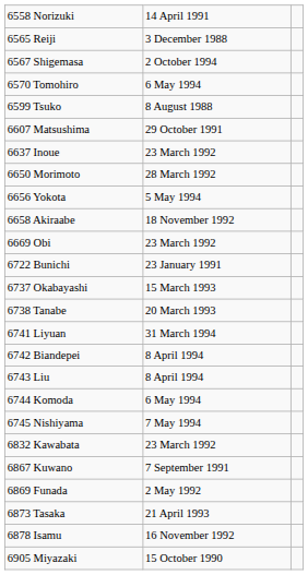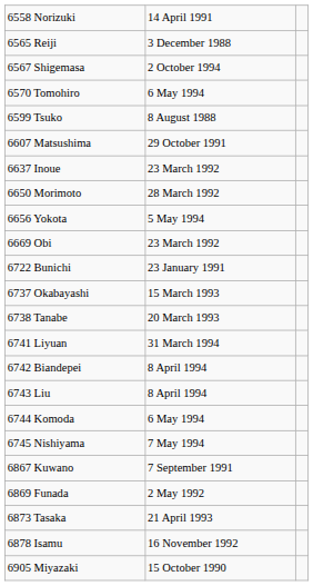- row: 6658 Akiraabe | 18 November 1992
- row: 6832 Kawabata | 23 March 1992
